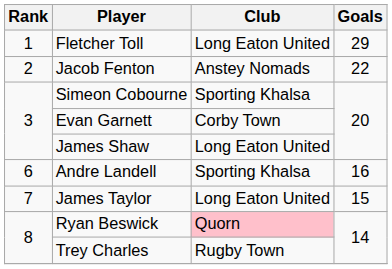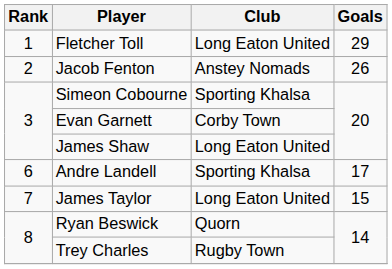Jacob Fenton | Goals: 22 -> 26
Andre Landell | Goals: 16 -> 17
Ryan Beswick | Club: pink background -> no background
